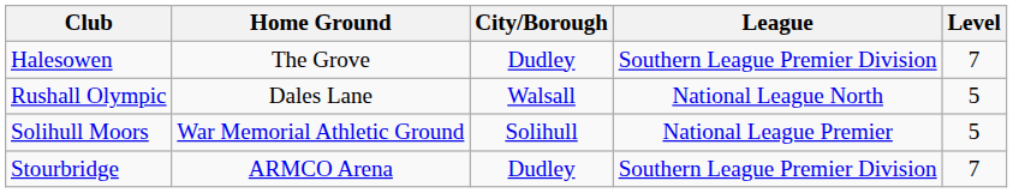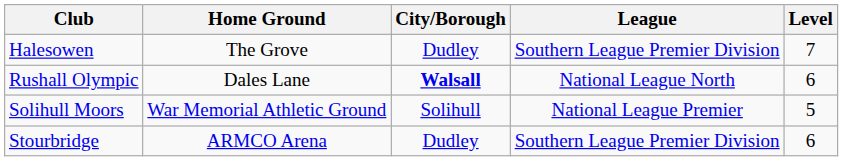Rushall Olympic | City/Borough: normal -> bold
Rushall Olympic | Level: 5 -> 6
Stourbridge | Level: 7 -> 6
